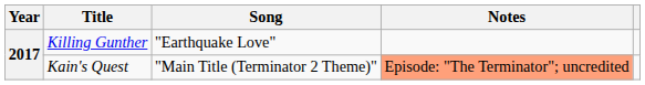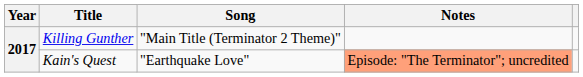Killing Gunther | Song: "Earthquake Love" -> "Main Title (Terminator 2 Theme)"
Kain's Quest | Song: "Main Title (Terminator 2 Theme)" -> "Earthquake Love"
